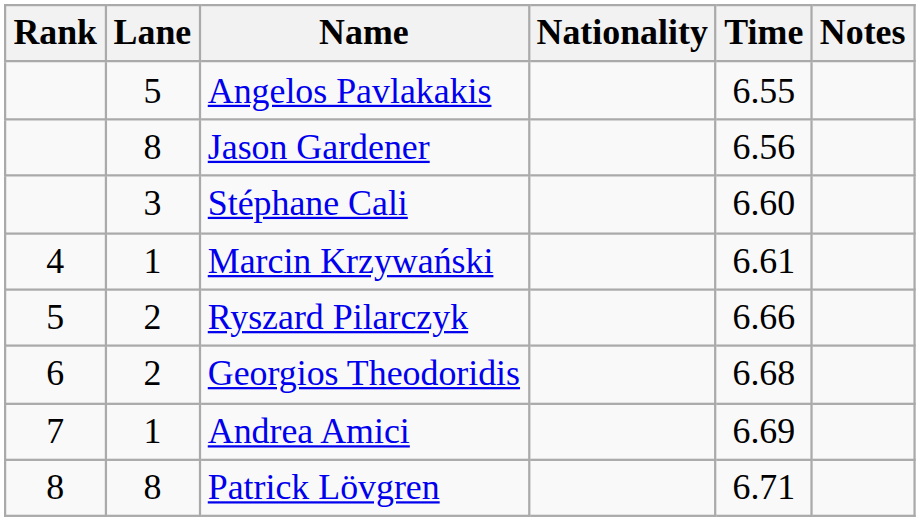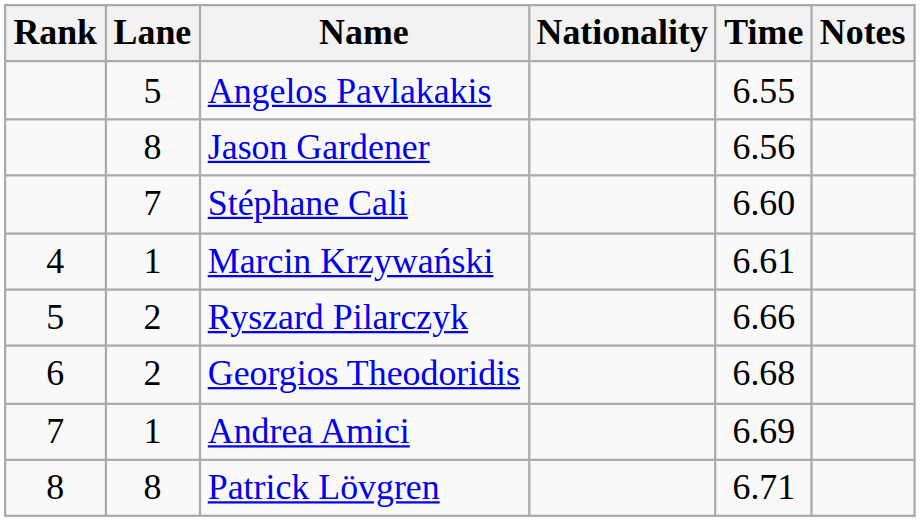Stéphane Cali | Lane: 3 -> 7
